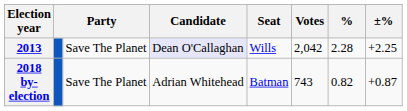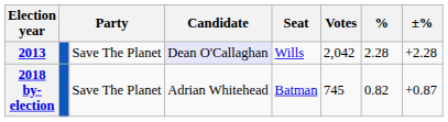2013 | ±%: +2.25 -> +2.28
2018 by-election | Votes: 743 -> 745
